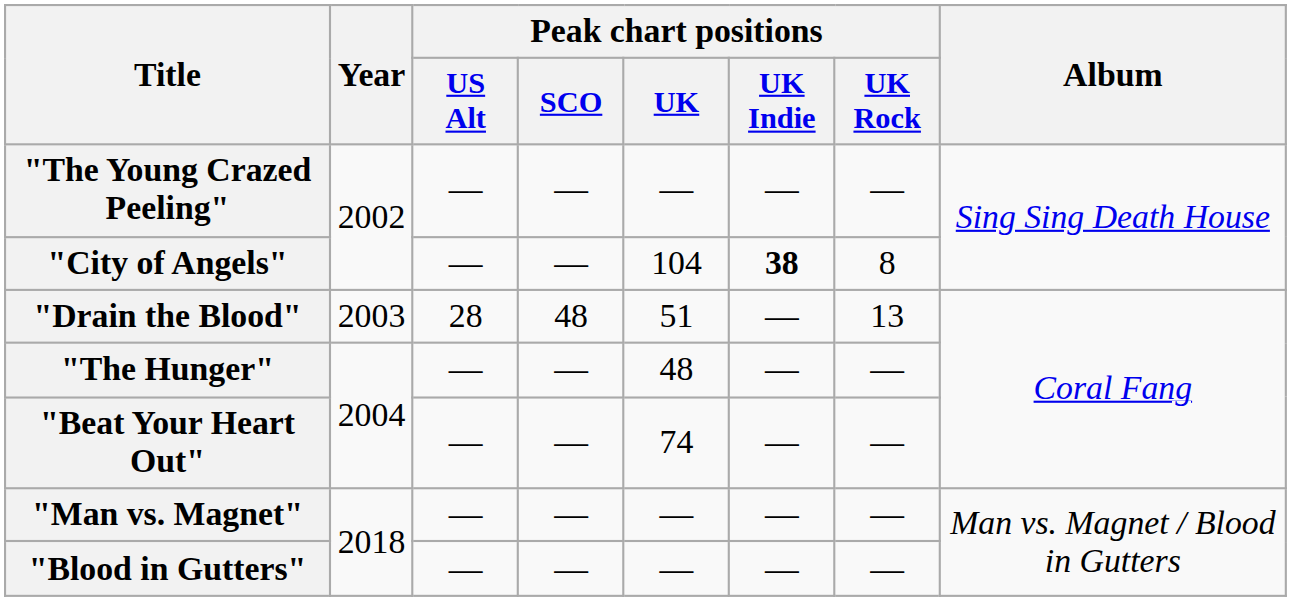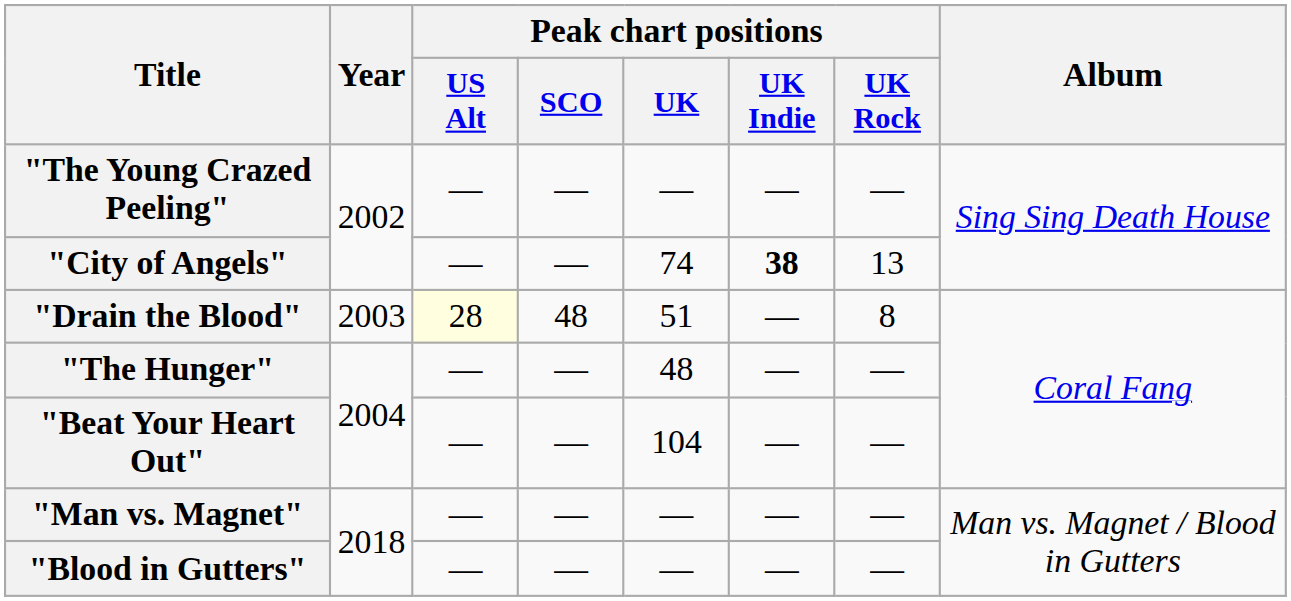"City of Angels" | Peak chart positions / UK: 104 -> 74
"City of Angels" | Peak chart positions / UK Rock: 8 -> 13
"Drain the Blood" | Peak chart positions / US Alt: no background -> lightyellow background
"Drain the Blood" | Peak chart positions / UK Rock: 13 -> 8
"Beat Your Heart Out" | Peak chart positions / UK: 74 -> 104
